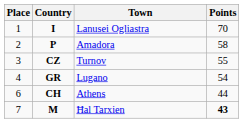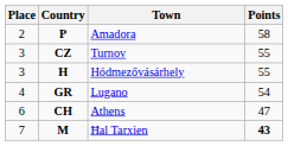- row: 1 | I | Lanusei Ogliastra | 70
+ row: 3 | H | Hódmezővásárhely | 55
Athens | Points: 44 -> 47
